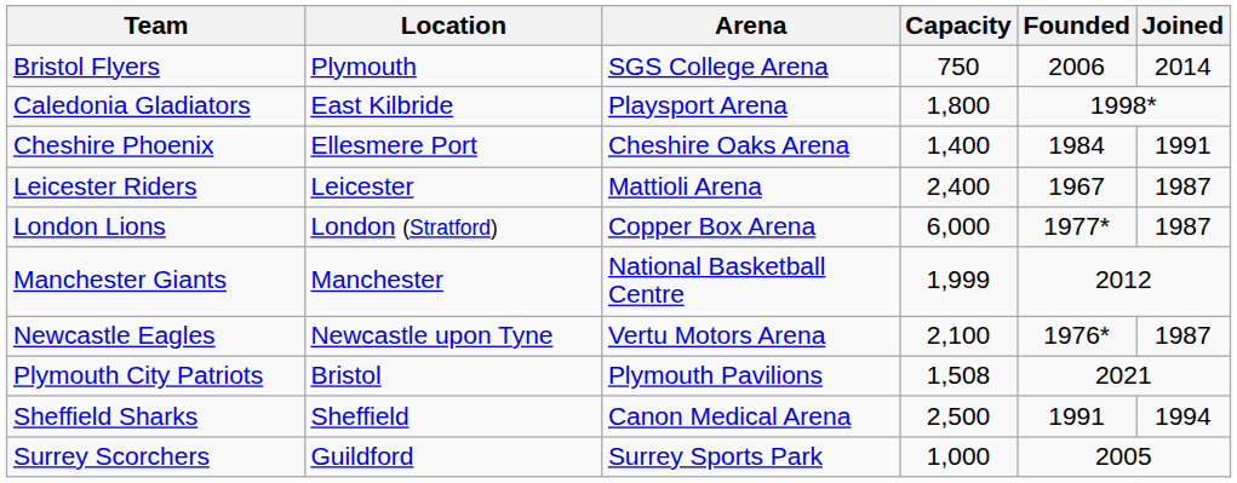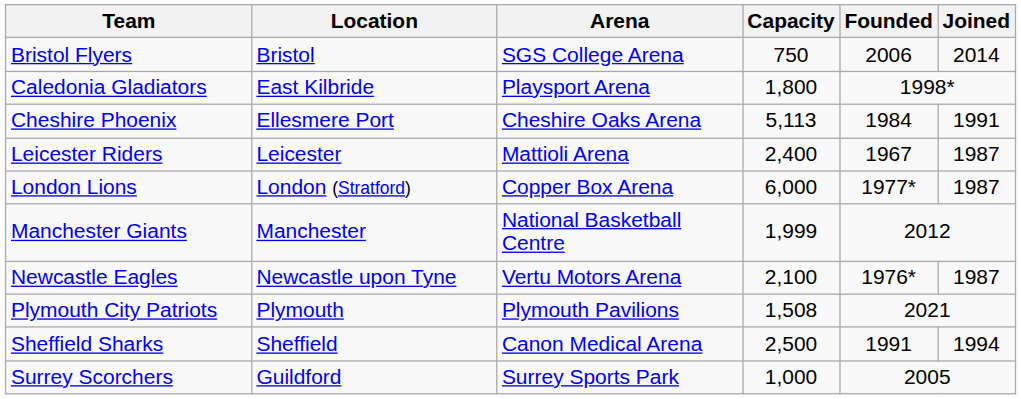Bristol Flyers | Location: Plymouth -> Bristol
Cheshire Phoenix | Capacity: 1,400 -> 5,113
Plymouth City Patriots | Location: Bristol -> Plymouth
